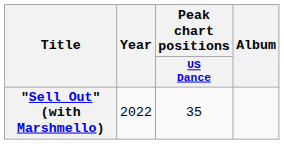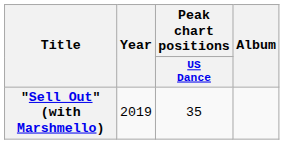"Sell Out" (with Marshmello) | Year: 2022 -> 2019
